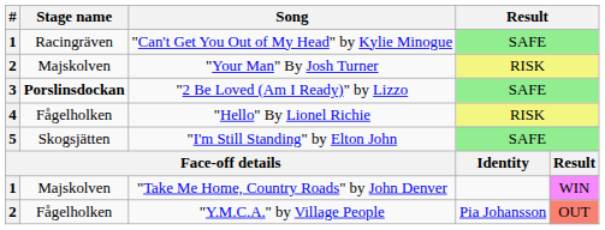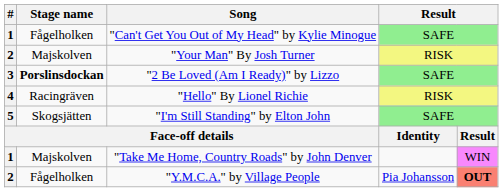"Can't Get You Out of My Head" by Kylie Minogue | Stage name: Racingräven -> Fågelholken
"Hello" By Lionel Richie | Stage name: Fågelholken -> Racingräven
"Y.M.C.A." by Village People | column 5: normal -> bold
